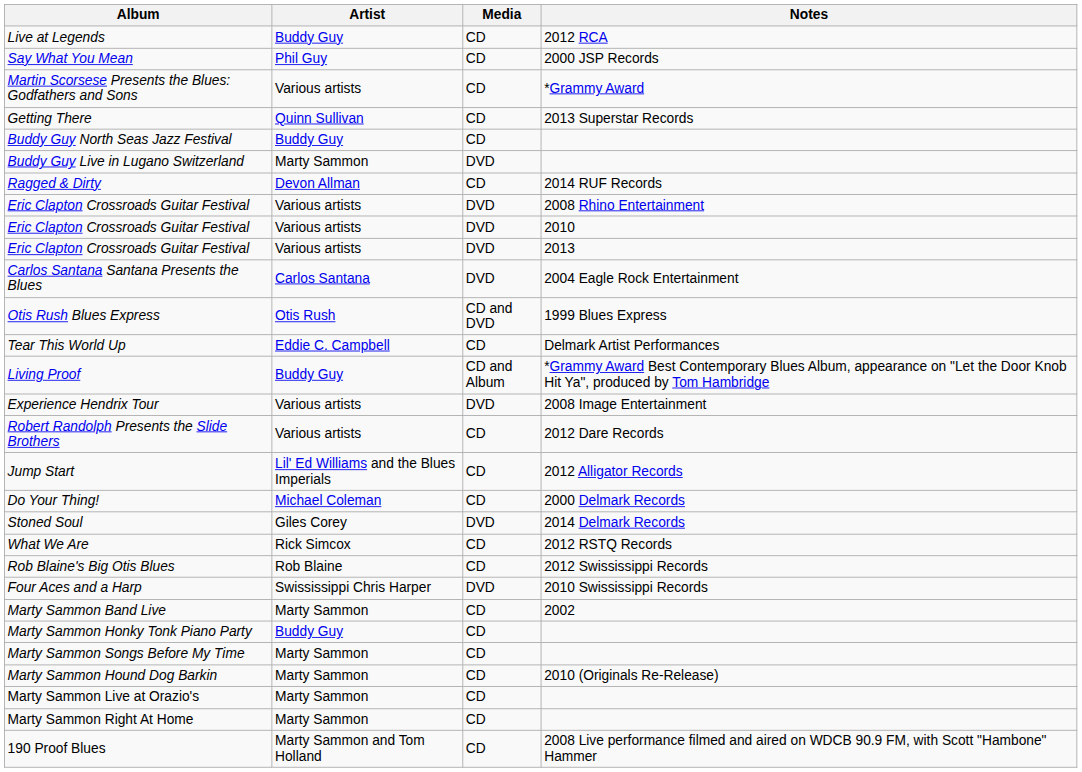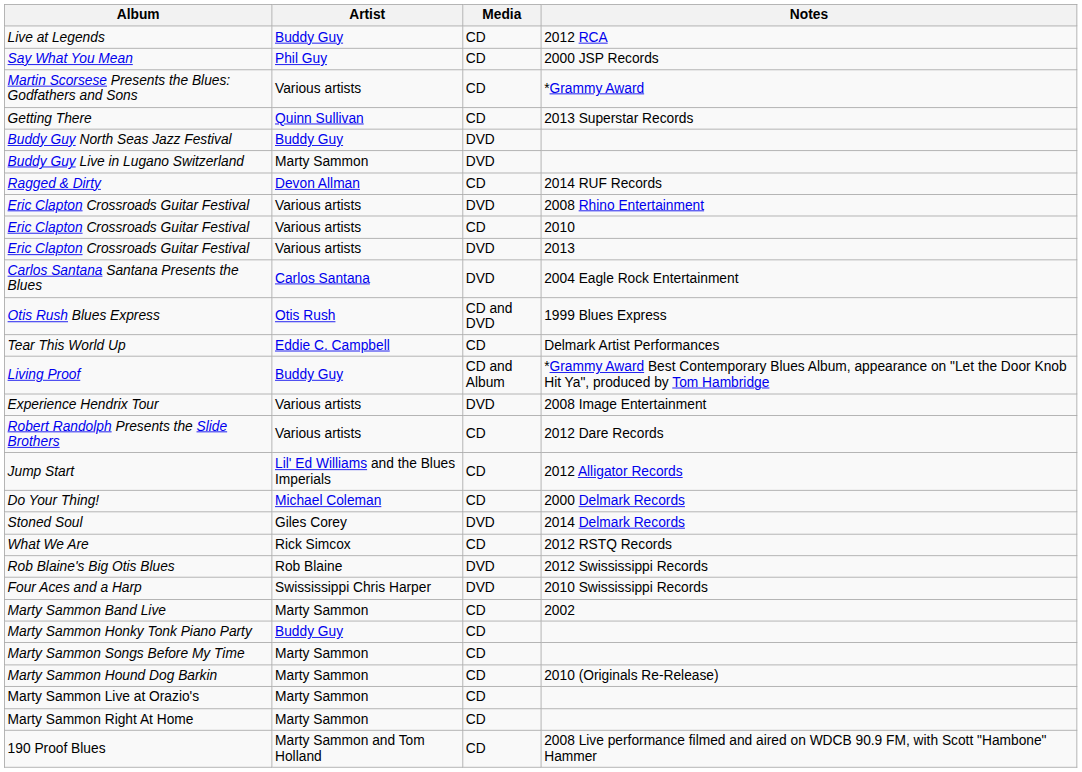Buddy Guy North Seas Jazz Festival | Media: CD -> DVD
Eric Clapton Crossroads Guitar Festival / 2010 | Media: DVD -> CD
Rob Blaine's Big Otis Blues | Media: CD -> DVD
